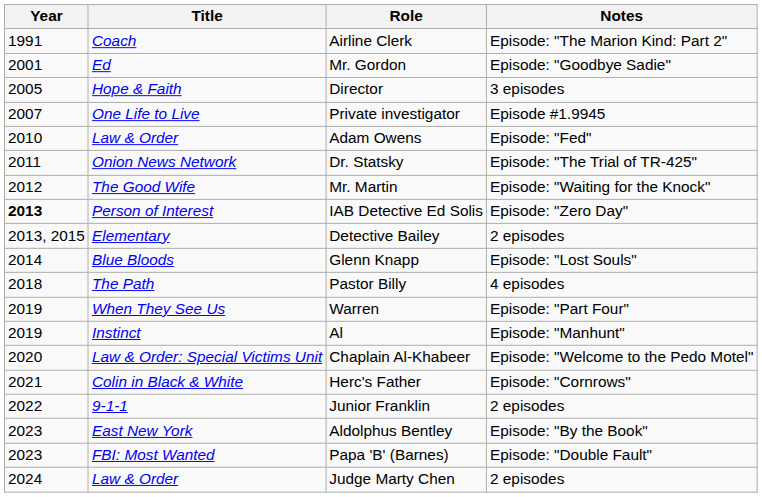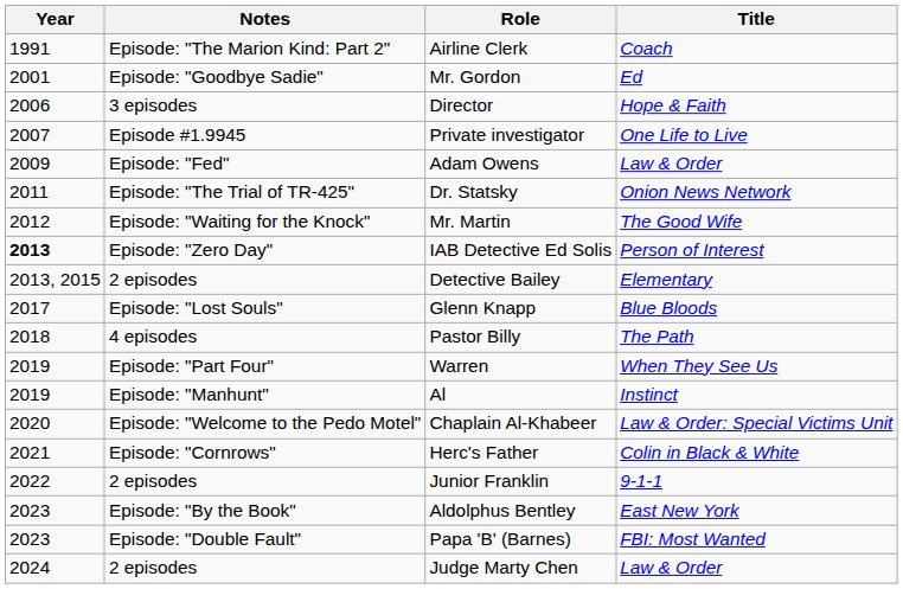columns swapped: Title <-> Notes
Director | Year: 2005 -> 2006
Adam Owens | Year: 2010 -> 2009
Glenn Knapp | Year: 2014 -> 2017
